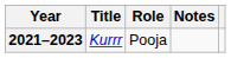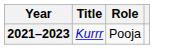- column: Notes
